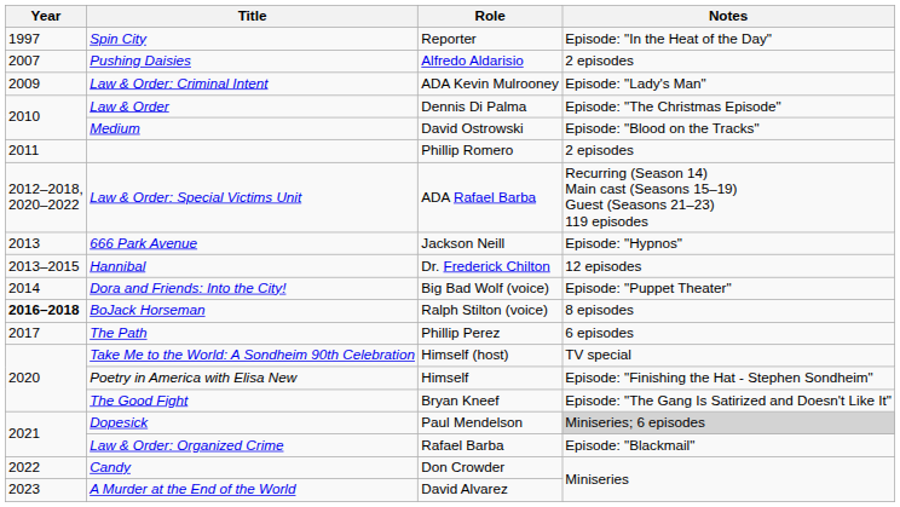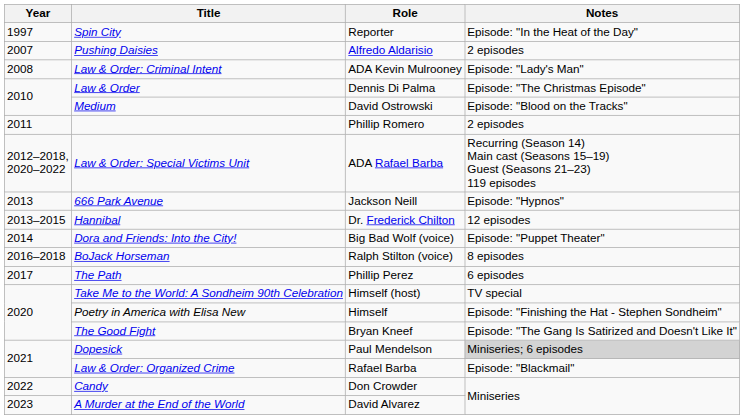Law & Order: Criminal Intent | Year: 2009 -> 2008
BoJack Horseman | Year: bold -> normal
